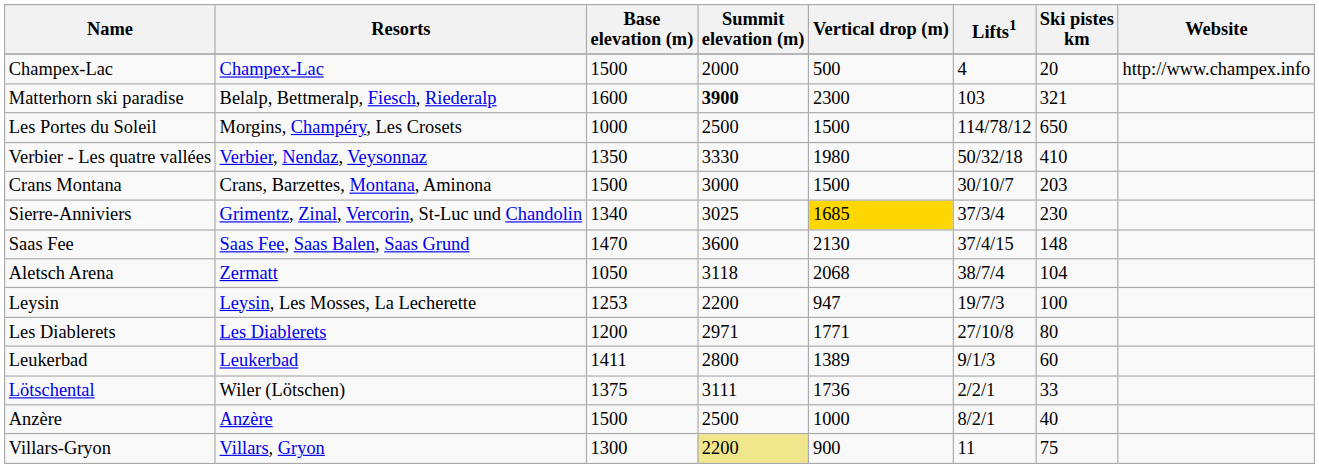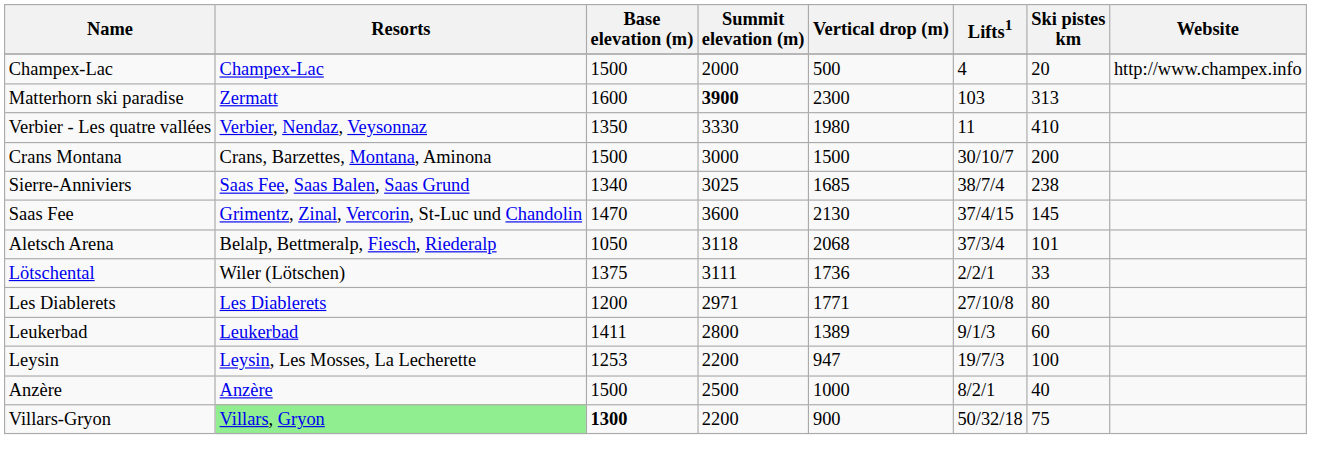Matterhorn ski paradise | Resorts: Belalp, Bettmeralp, Fiesch, Riederalp -> Zermatt
Matterhorn ski paradise | Ski pistes km: 321 -> 313
- row: Les Portes du Soleil | Morgins, Champéry, Les Crosets | 1000 | 2500 | 1500 | 114/78/12 | 650
Verbier - Les quatre vallées | Lifts1: 50/32/18 -> 11
Crans Montana | Ski pistes km: 203 -> 200
Sierre-Anniviers | Resorts: Grimentz, Zinal, Vercorin, St-Luc und Chandolin -> Saas Fee, Saas Balen, Saas Grund
Sierre-Anniviers | Vertical drop (m): gold background -> no background
Sierre-Anniviers | Lifts1: 37/3/4 -> 38/7/4
Sierre-Anniviers | Ski pistes km: 230 -> 238
Saas Fee | Resorts: Saas Fee, Saas Balen, Saas Grund -> Grimentz, Zinal, Vercorin, St-Luc und Chandolin
Saas Fee | Ski pistes km: 148 -> 145
Aletsch Arena | Resorts: Zermatt -> Belalp, Bettmeralp, Fiesch, Riederalp
Aletsch Arena | Lifts1: 38/7/4 -> 37/3/4
Aletsch Arena | Ski pistes km: 104 -> 101
rows swapped: Leysin <-> Lötschental
Villars-Gryon | Resorts: no background -> lightgreen background
Villars-Gryon | Base elevation (m): normal -> bold
Villars-Gryon | Summit elevation (m): khaki background -> no background
Villars-Gryon | Lifts1: 11 -> 50/32/18
